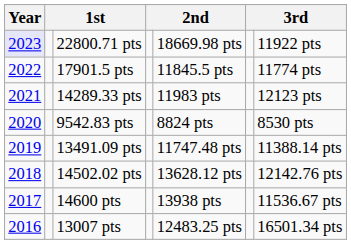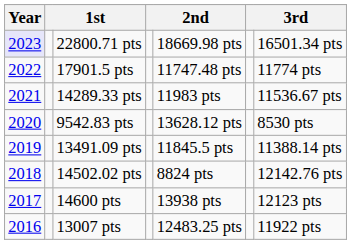22800.71 pts | column 7: 11922 pts -> 16501.34 pts
17901.5 pts | column 5: 11845.5 pts -> 11747.48 pts
14289.33 pts | column 7: 12123 pts -> 11536.67 pts
9542.83 pts | column 5: 8824 pts -> 13628.12 pts
13491.09 pts | column 5: 11747.48 pts -> 11845.5 pts
14502.02 pts | column 5: 13628.12 pts -> 8824 pts
14600 pts | column 7: 11536.67 pts -> 12123 pts
13007 pts | column 7: 16501.34 pts -> 11922 pts
